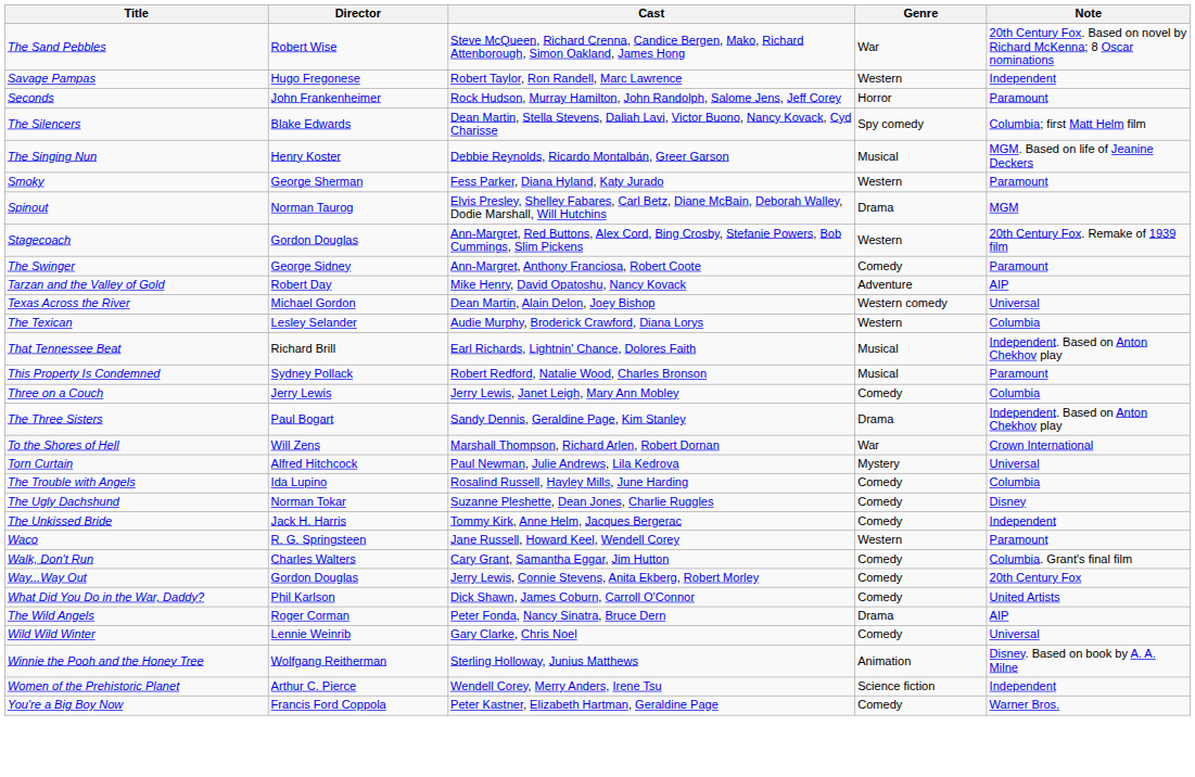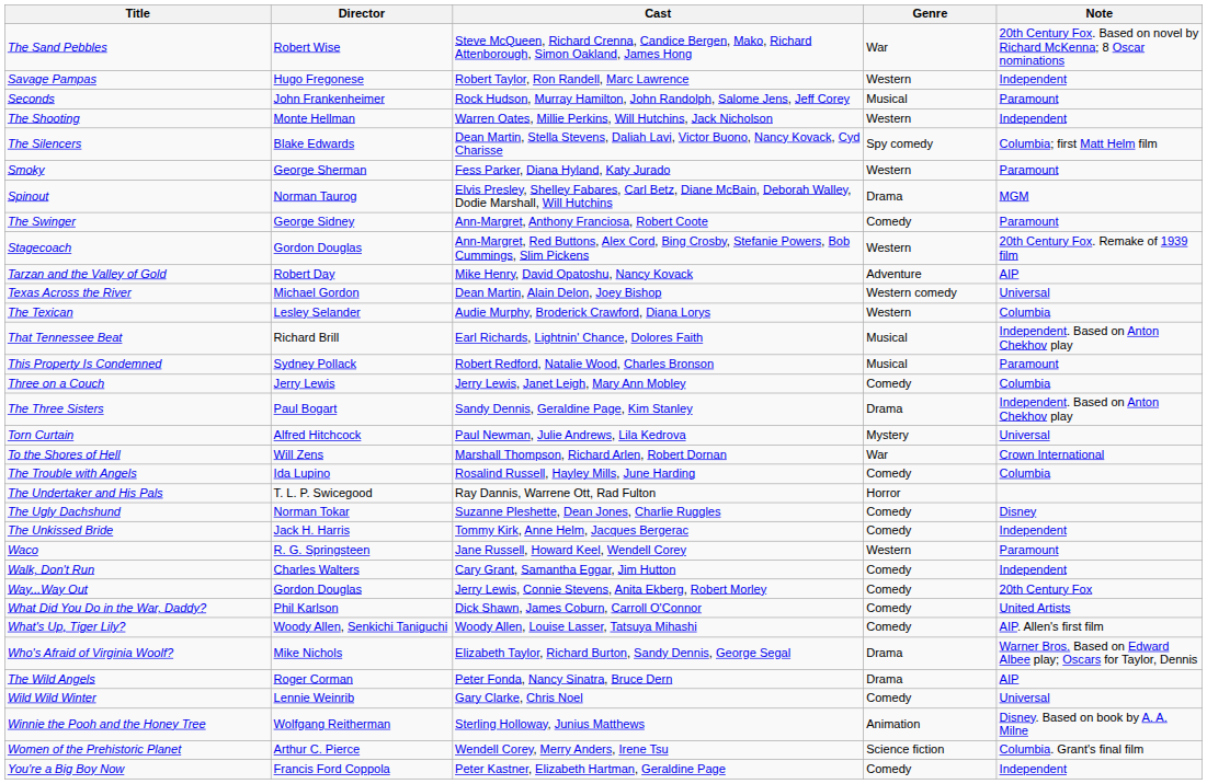Seconds | Genre: Horror -> Musical
+ row: The Shooting | Monte Hellman | Warren Oates, Millie Perkins, Will Hutchins, Jack Nicholson | Western | Independent
- row: The Singing Nun | Henry Koster | Debbie Reynolds, Ricardo Montalbán, Greer Garson | Musical | MGM. Based on life of Jeanine Deckers
rows swapped: Stagecoach <-> The Swinger
rows swapped: To the Shores of Hell <-> Torn Curtain
+ row: The Undertaker and His Pals | T. L. P. Swicegood | Ray Dannis, Warrene Ott, Rad Fulton | Horror
Walk, Don't Run | Note: Columbia. Grant's final film -> Independent
+ row: What's Up, Tiger Lily? | Woody Allen, Senkichi Taniguchi | Woody Allen, Louise Lasser, Tatsuya Mihashi | Comedy | AIP. Allen's first film
+ row: Who's Afraid of Virginia Woolf? | Mike Nichols | Elizabeth Taylor, Richard Burton, Sandy Dennis, George Segal | Drama | Warner Bros. Based on Edward Albee play; Oscars for Taylor, Dennis
Women of the Prehistoric Planet | Note: Independent -> Columbia. Grant's final film
You're a Big Boy Now | Note: Warner Bros. -> Independent
